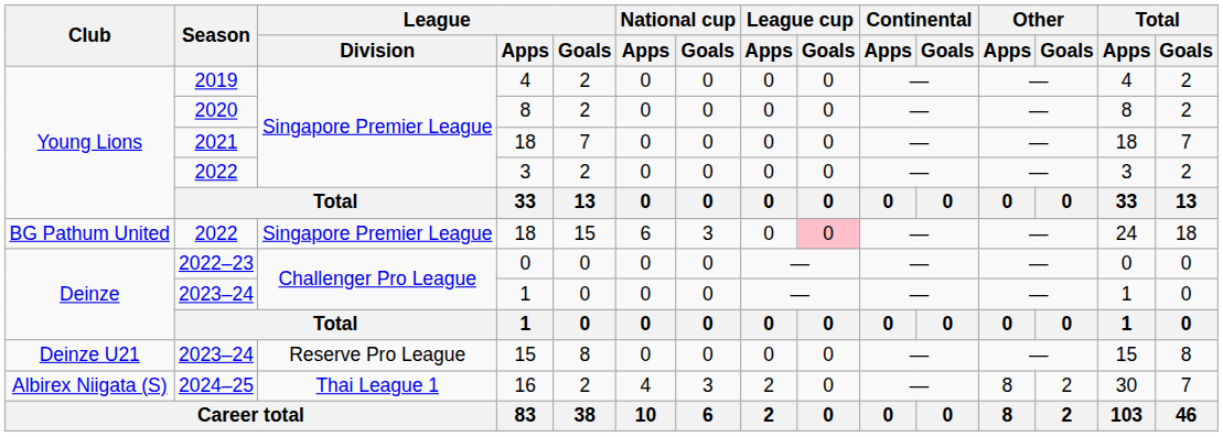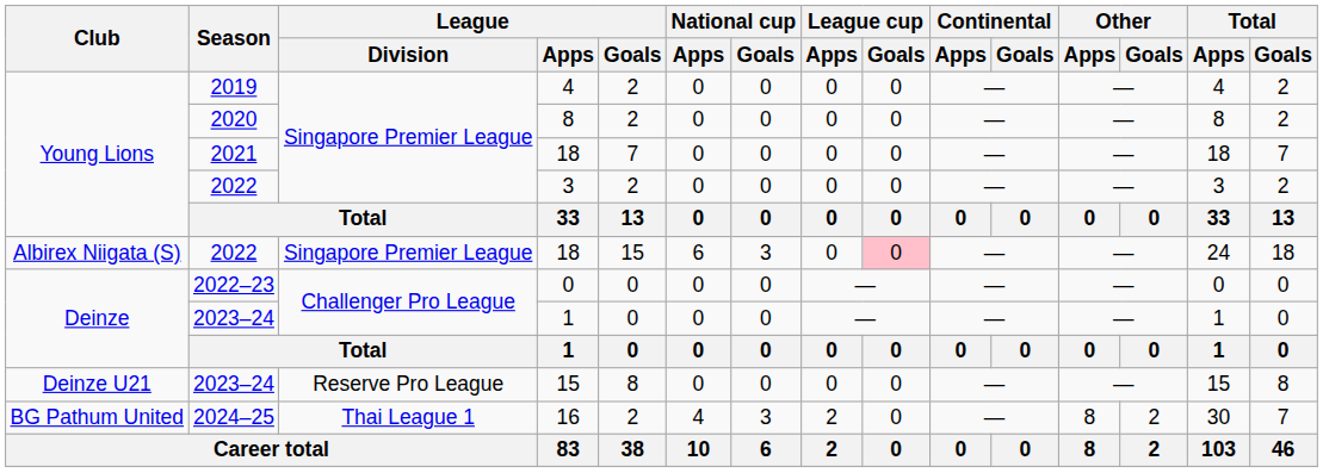2022 / 18 | Club: BG Pathum United -> Albirex Niigata (S)
16 | Club: Albirex Niigata (S) -> BG Pathum United
